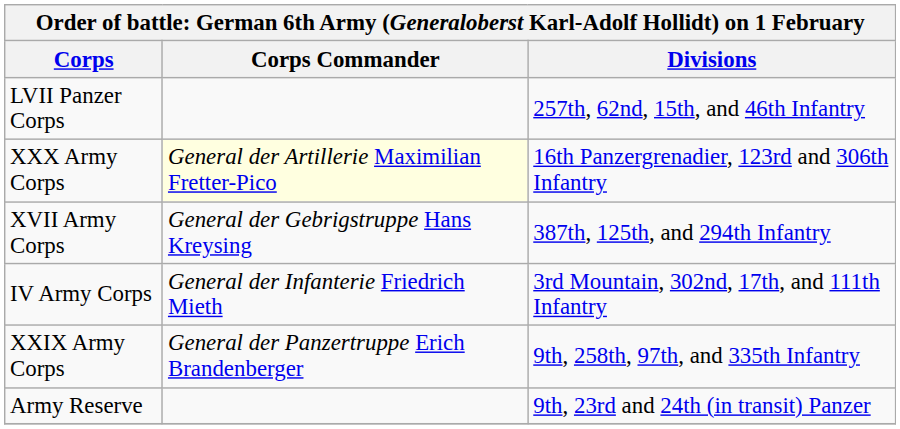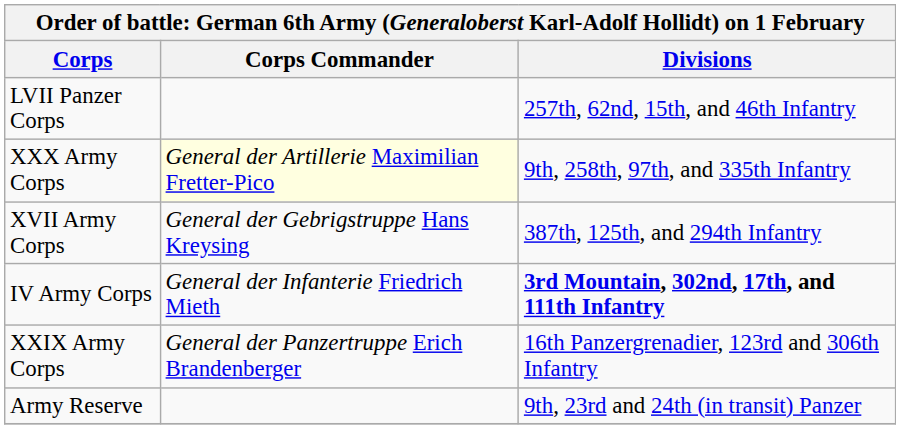XXX Army Corps | Divisions: 16th Panzergrenadier, 123rd and 306th Infantry -> 9th, 258th, 97th, and 335th Infantry
IV Army Corps | Divisions: normal -> bold
XXIX Army Corps | Divisions: 9th, 258th, 97th, and 335th Infantry -> 16th Panzergrenadier, 123rd and 306th Infantry
